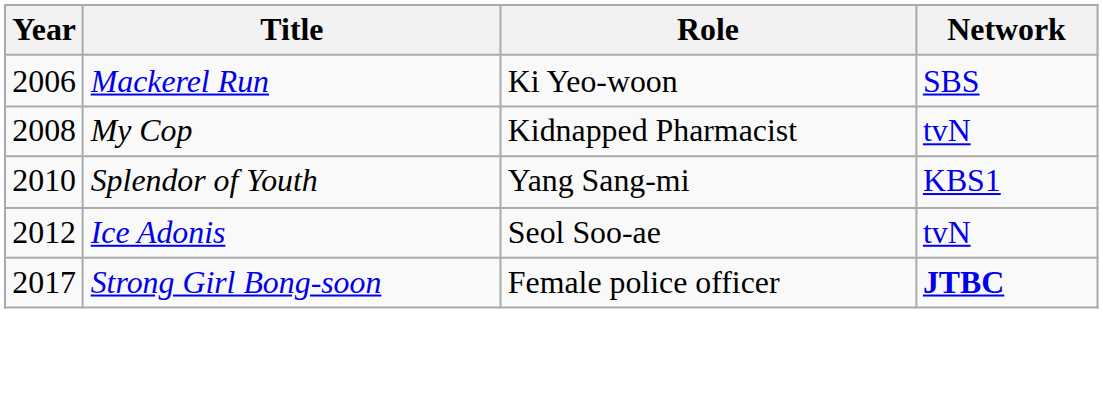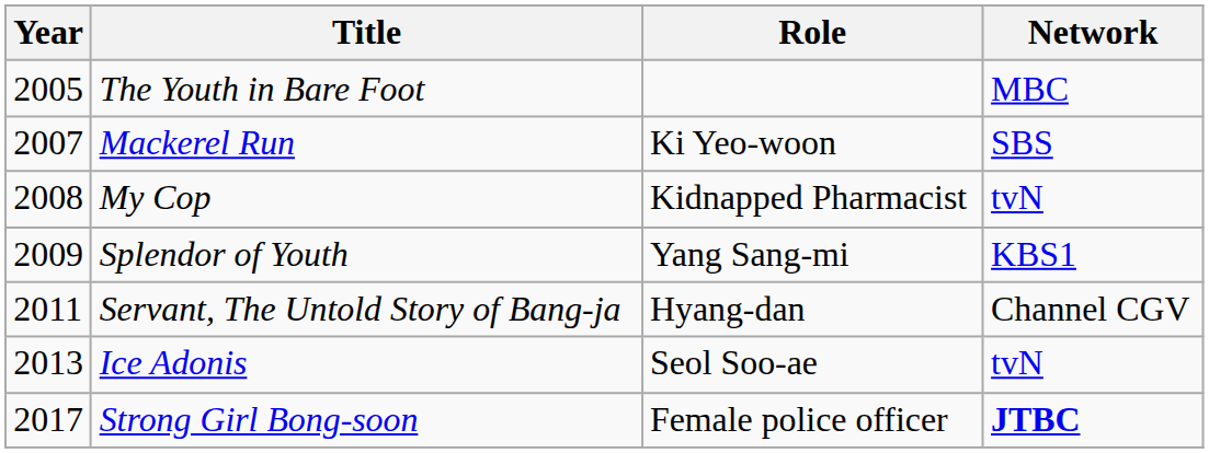+ row: 2005 | The Youth in Bare Foot | MBC
Mackerel Run | Year: 2006 -> 2007
Splendor of Youth | Year: 2010 -> 2009
+ row: 2011 | Servant, The Untold Story of Bang-ja | Hyang-dan | Channel CGV
Ice Adonis | Year: 2012 -> 2013
